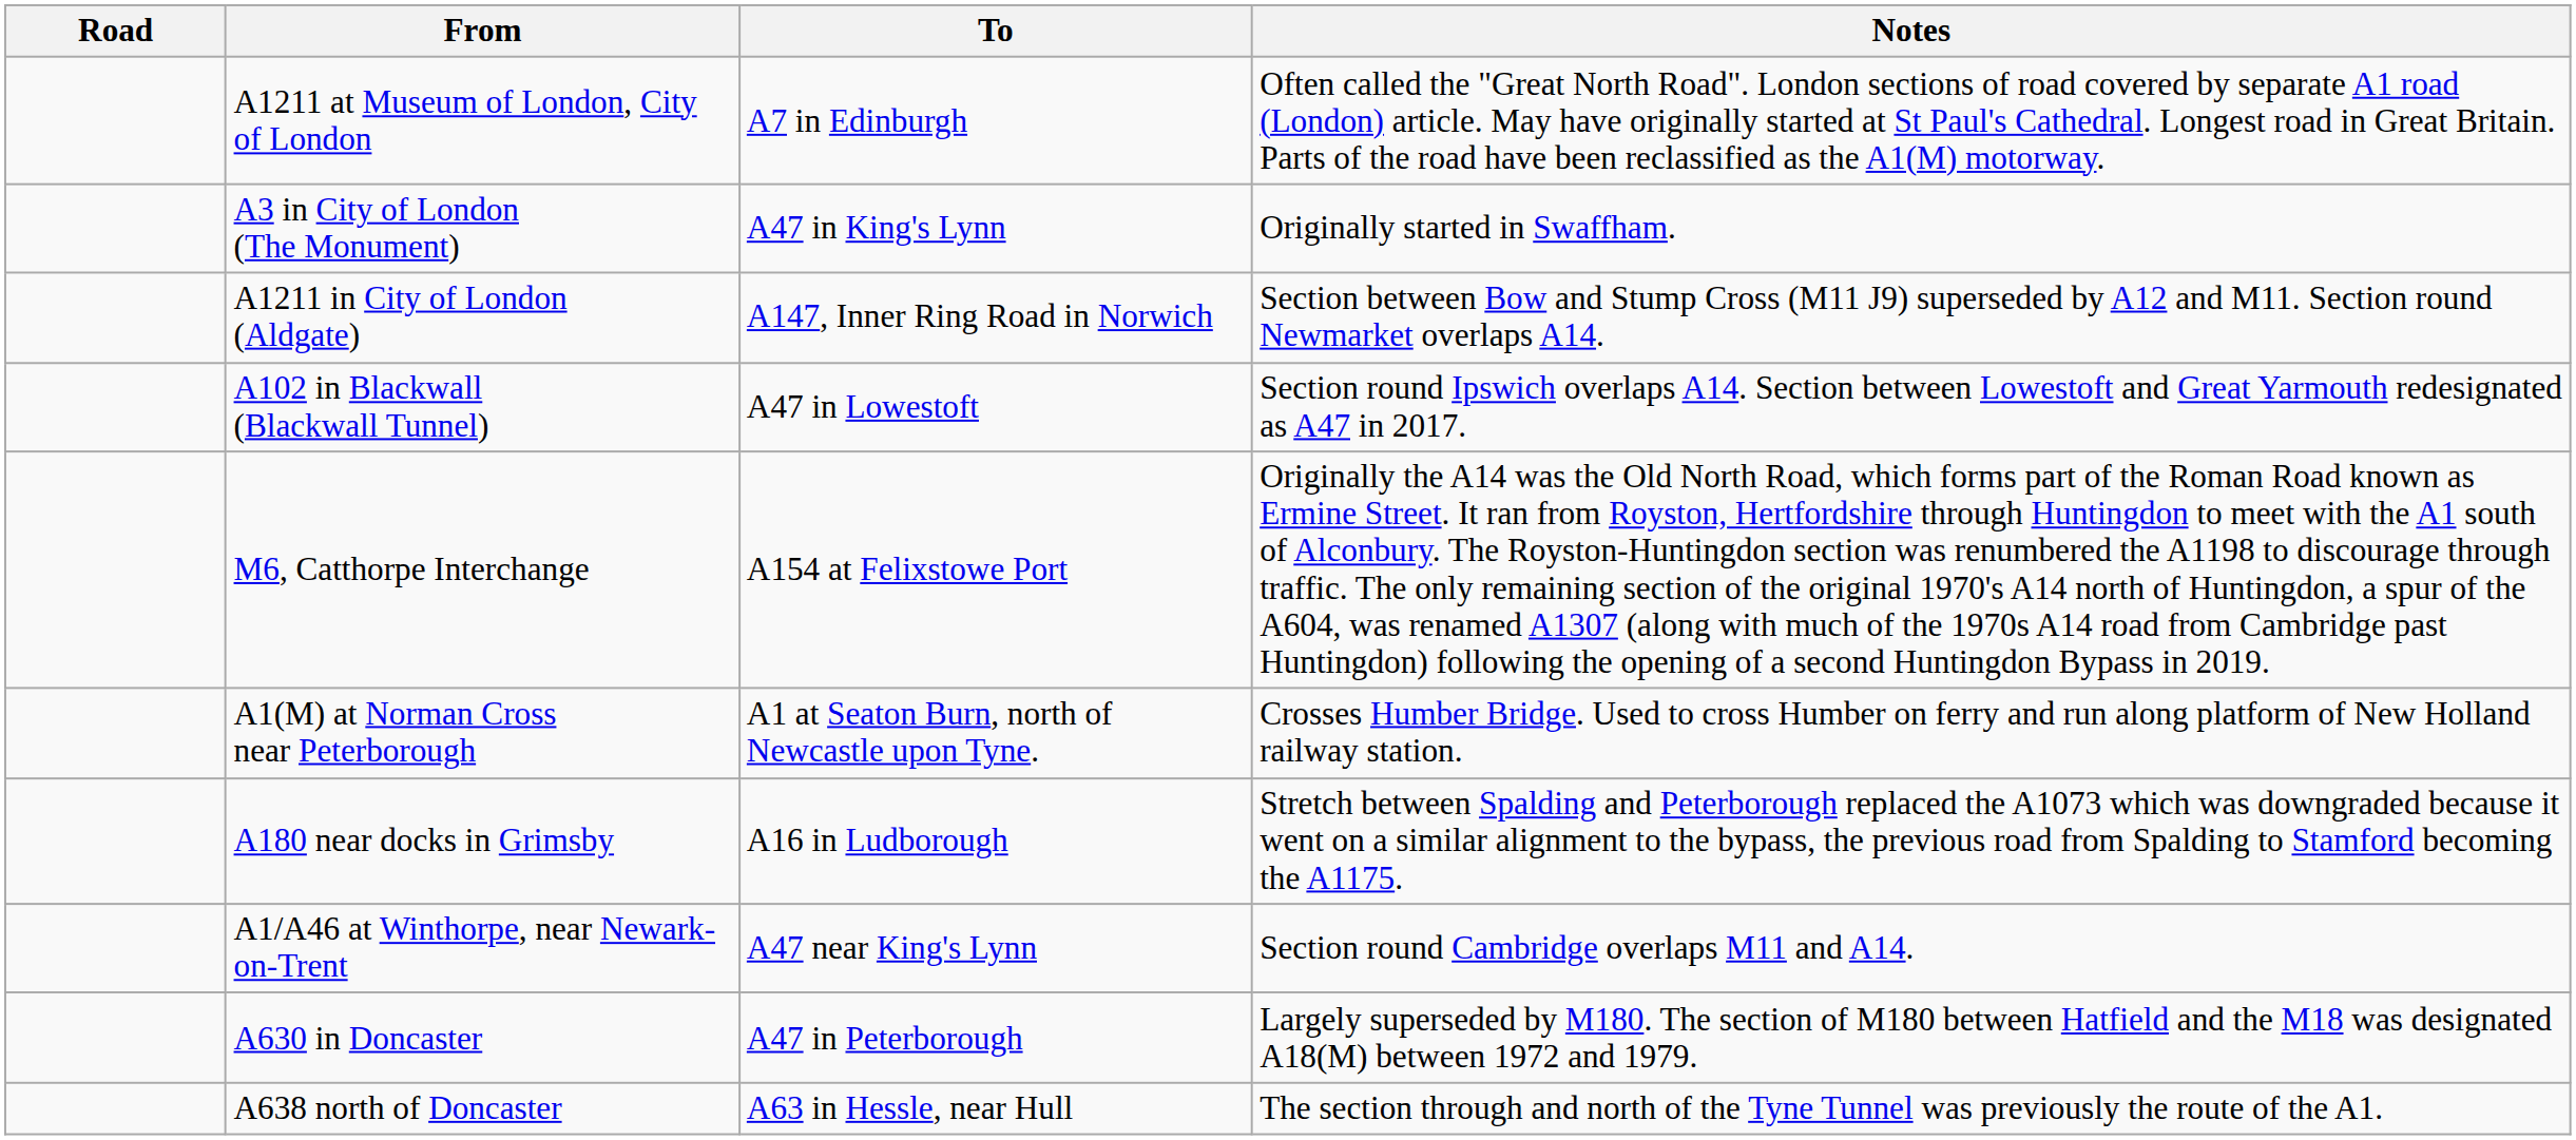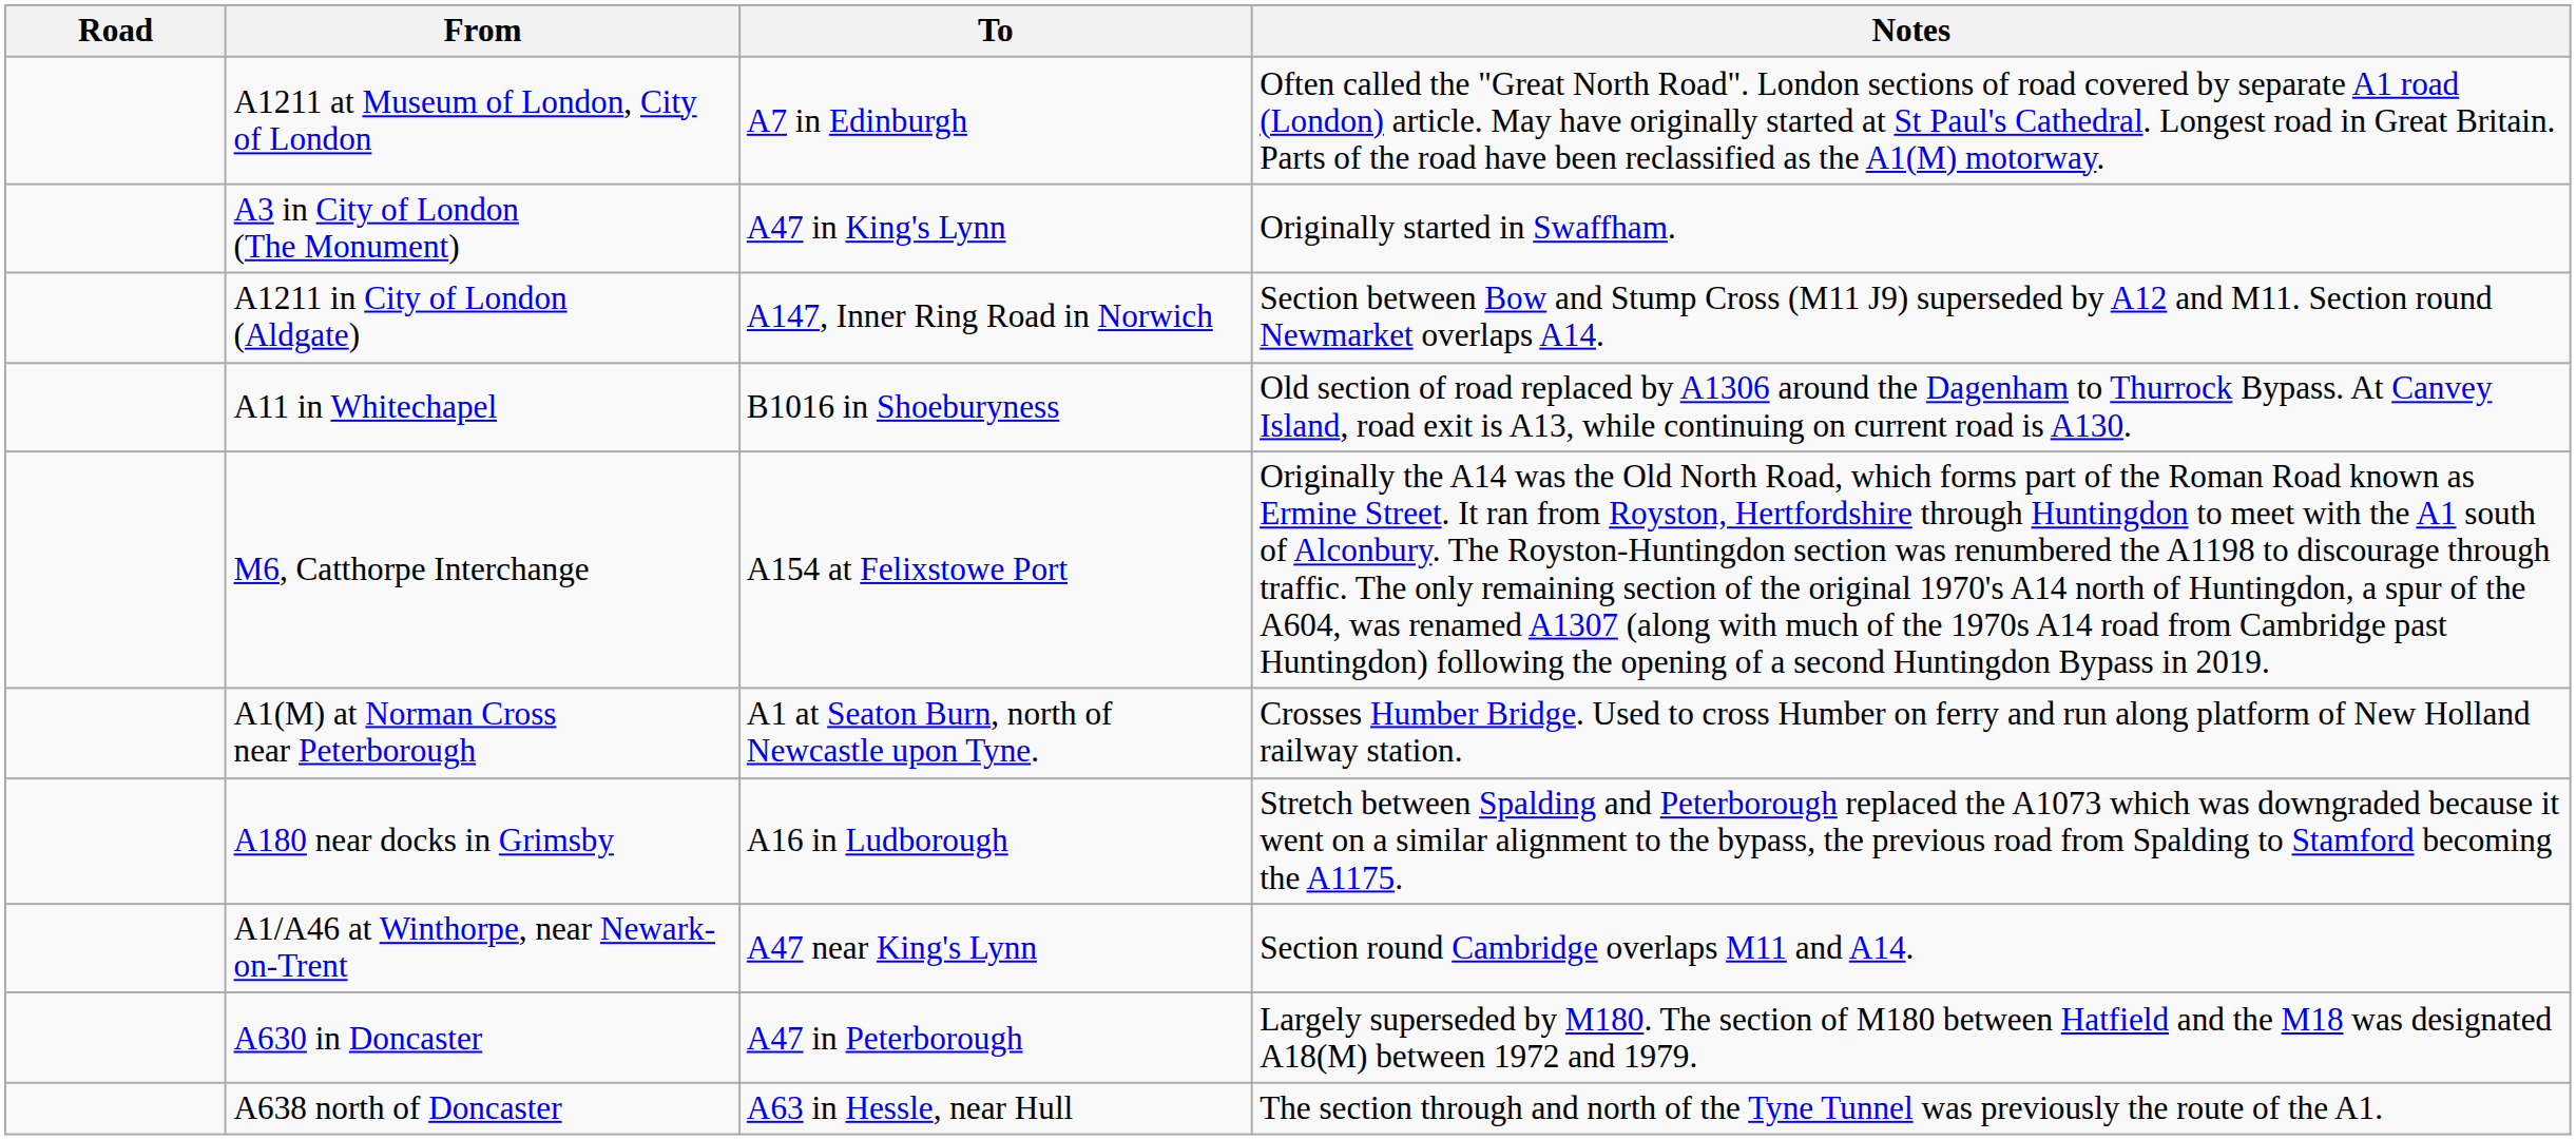- row: A102 in Blackwall (Blackwall Tunnel) | A47 in Lowestoft | Section round Ipswich overlaps A14. Section between Lowestoft and Great Yarmouth redesignated as A47 in 2017.
+ row: A11 in Whitechapel | B1016 in Shoeburyness | Old section of road replaced by A1306 around the Dagenham to Thurrock Bypass. At Canvey Island, road exit is A13, while continuing on current road is A130.
